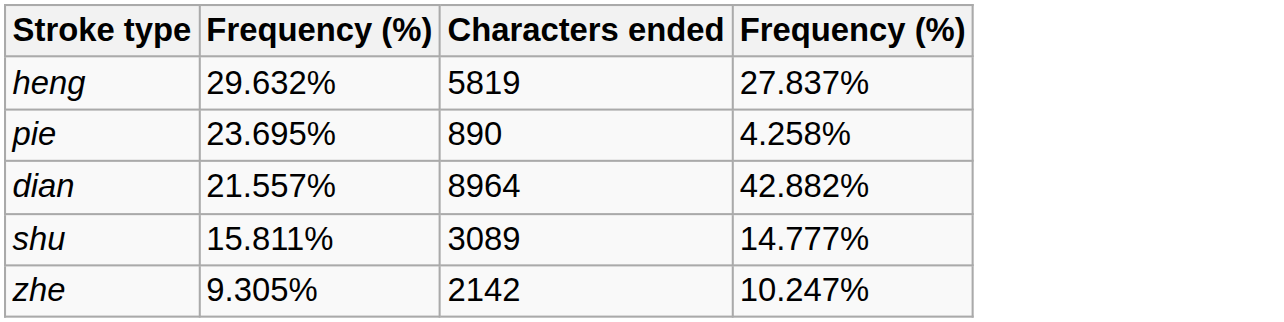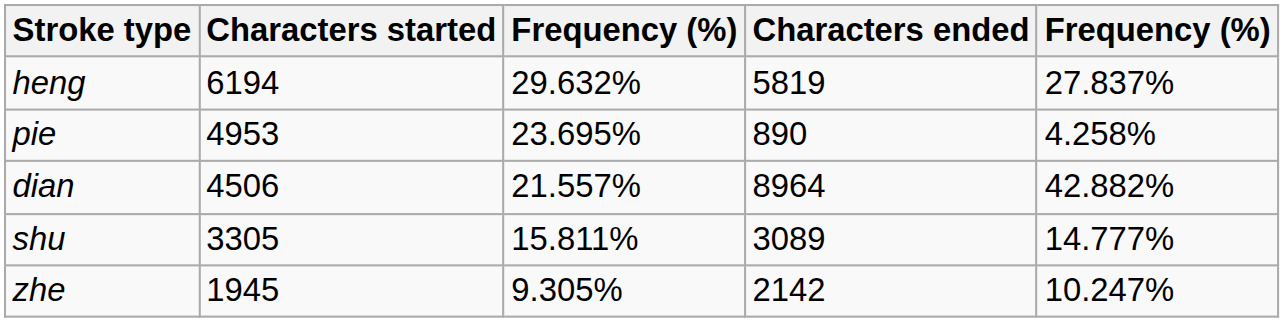+ column: Characters started | 6194 | 4953 | 4506 | 3305 | 1945
